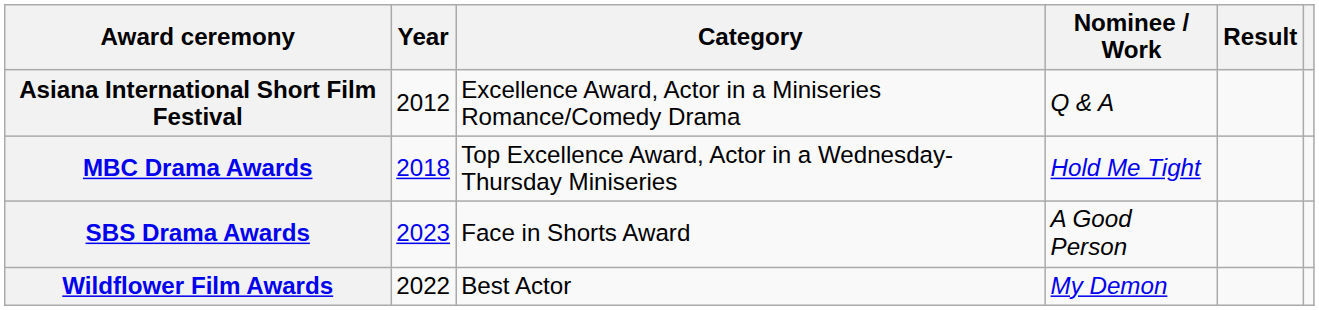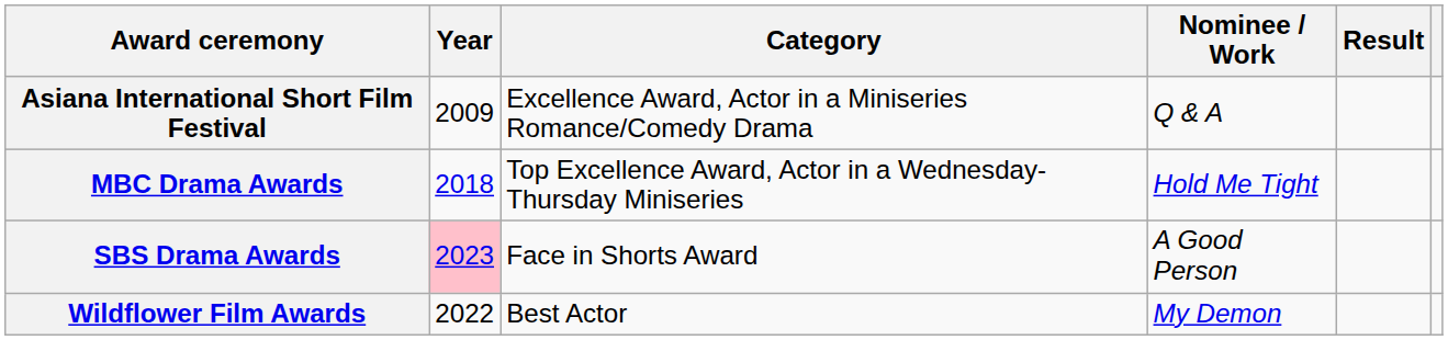Asiana International Short Film Festival | Year: 2012 -> 2009
SBS Drama Awards | Year: no background -> pink background
